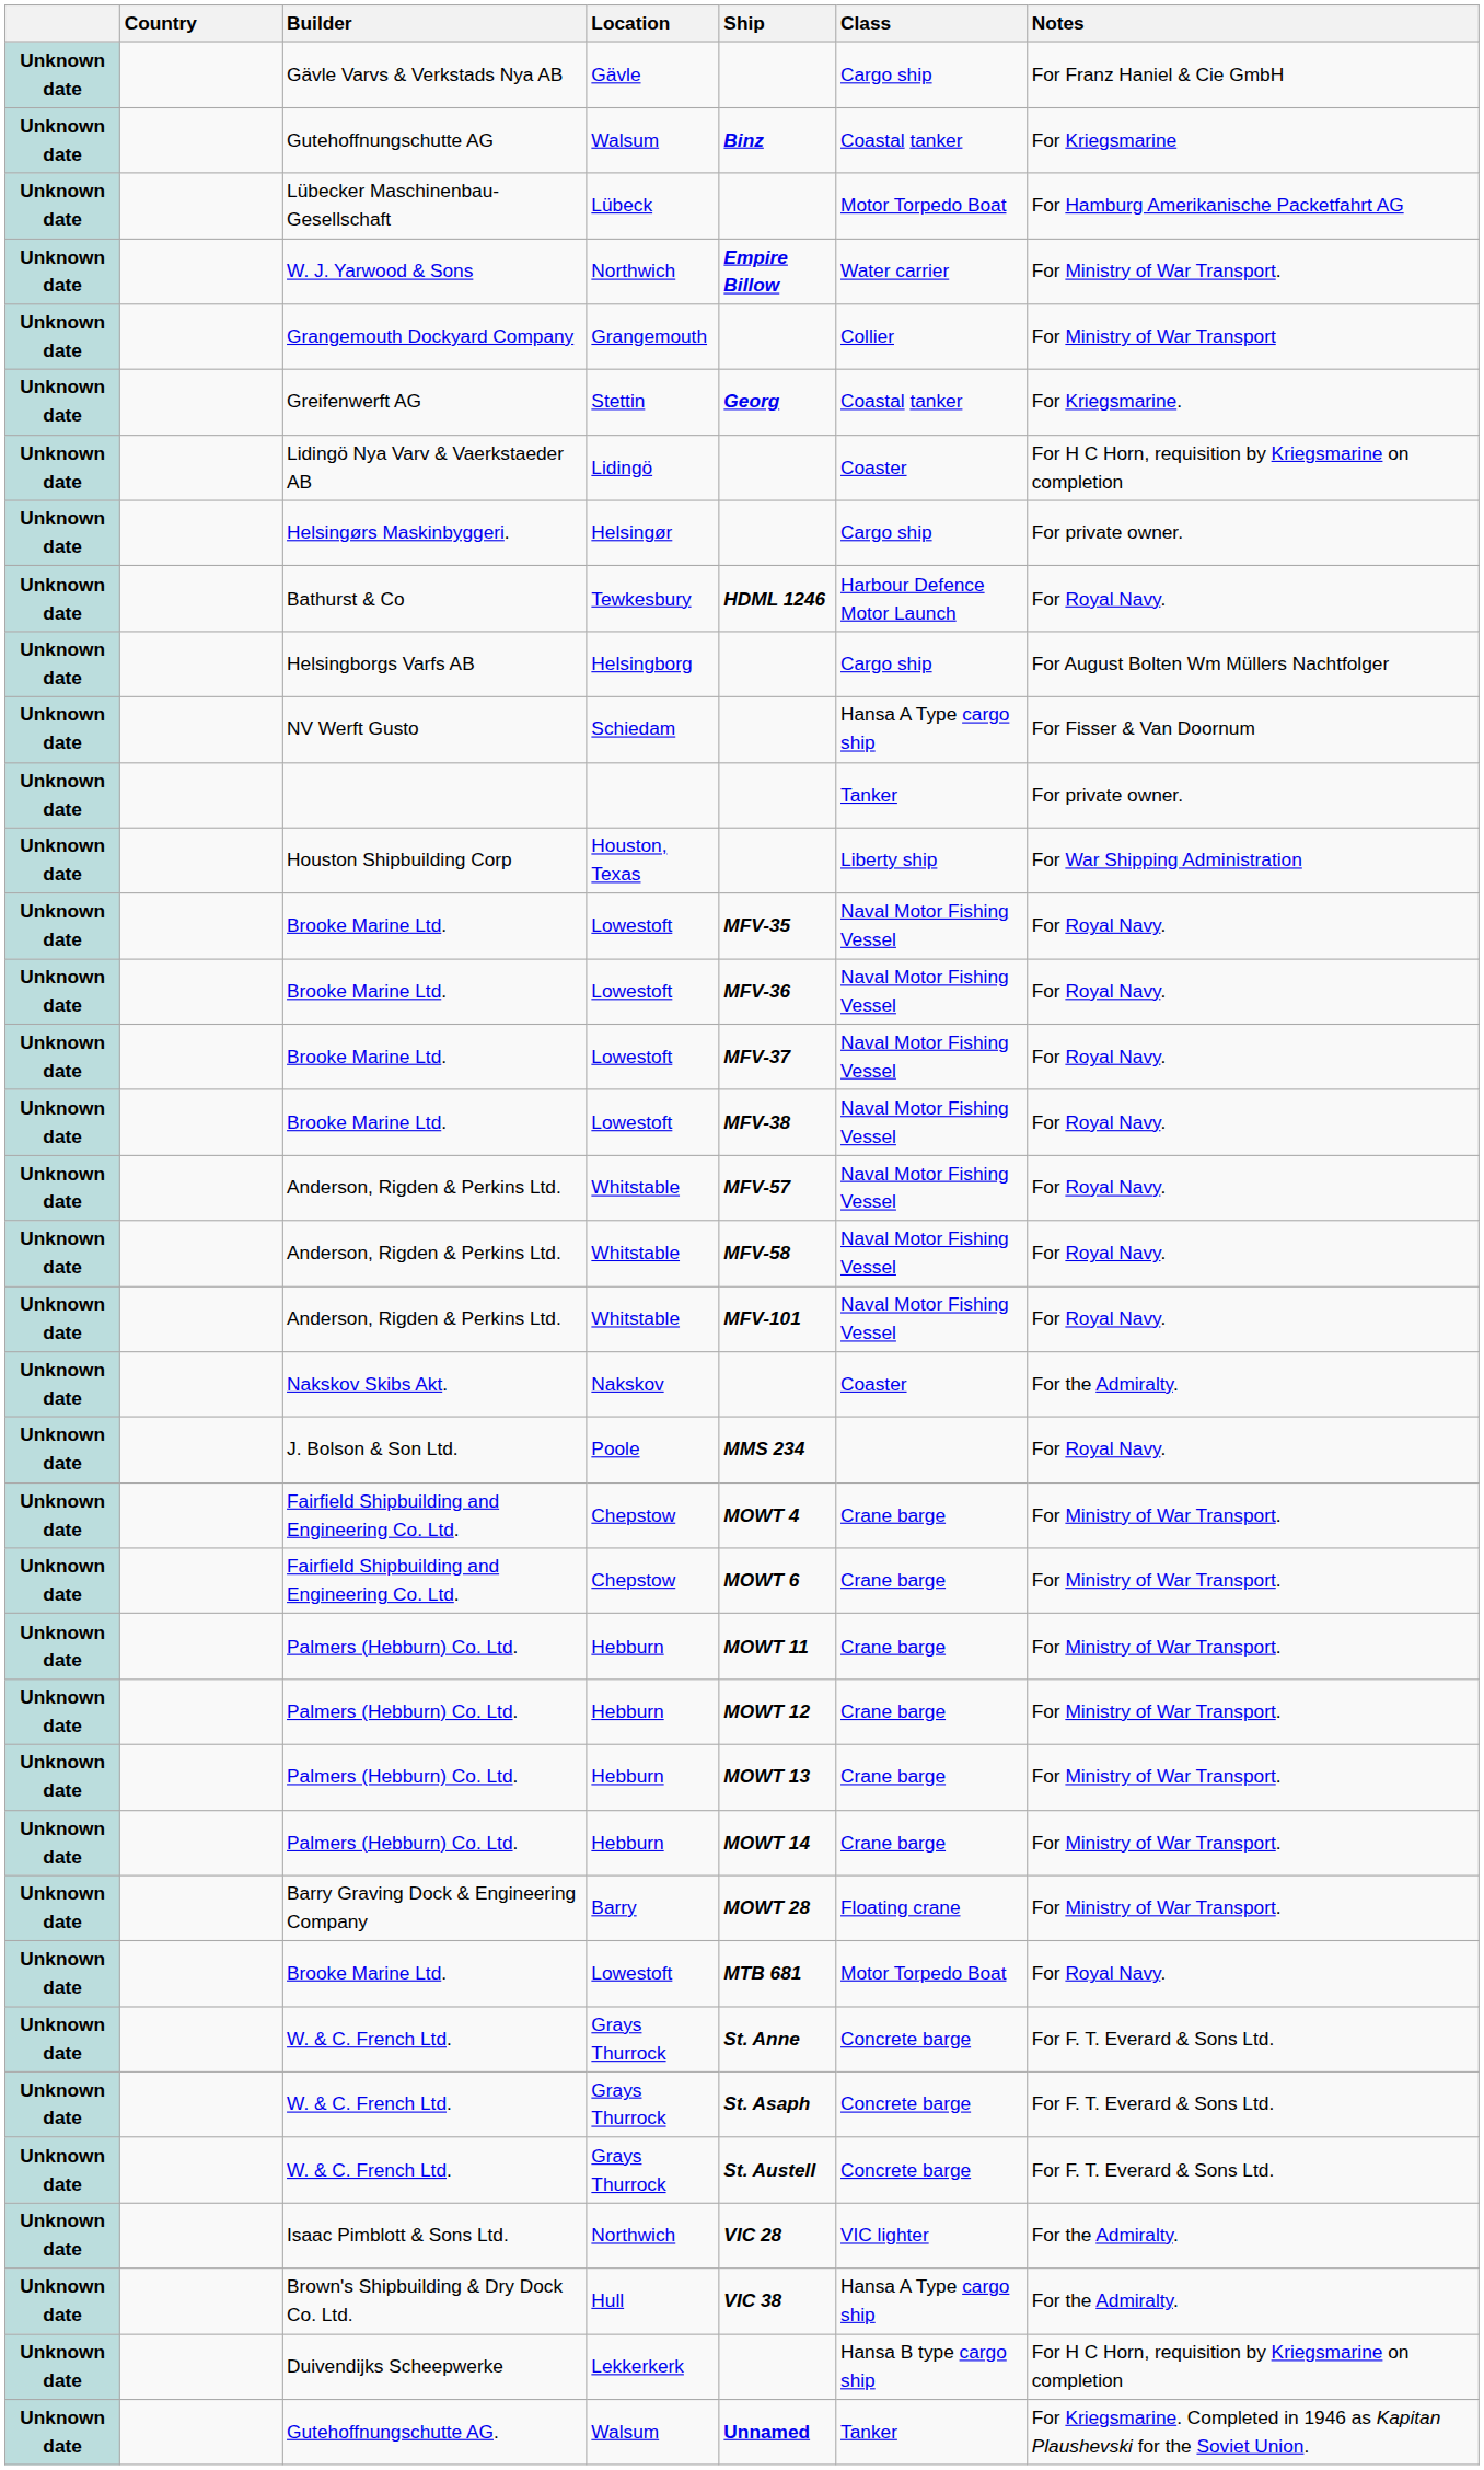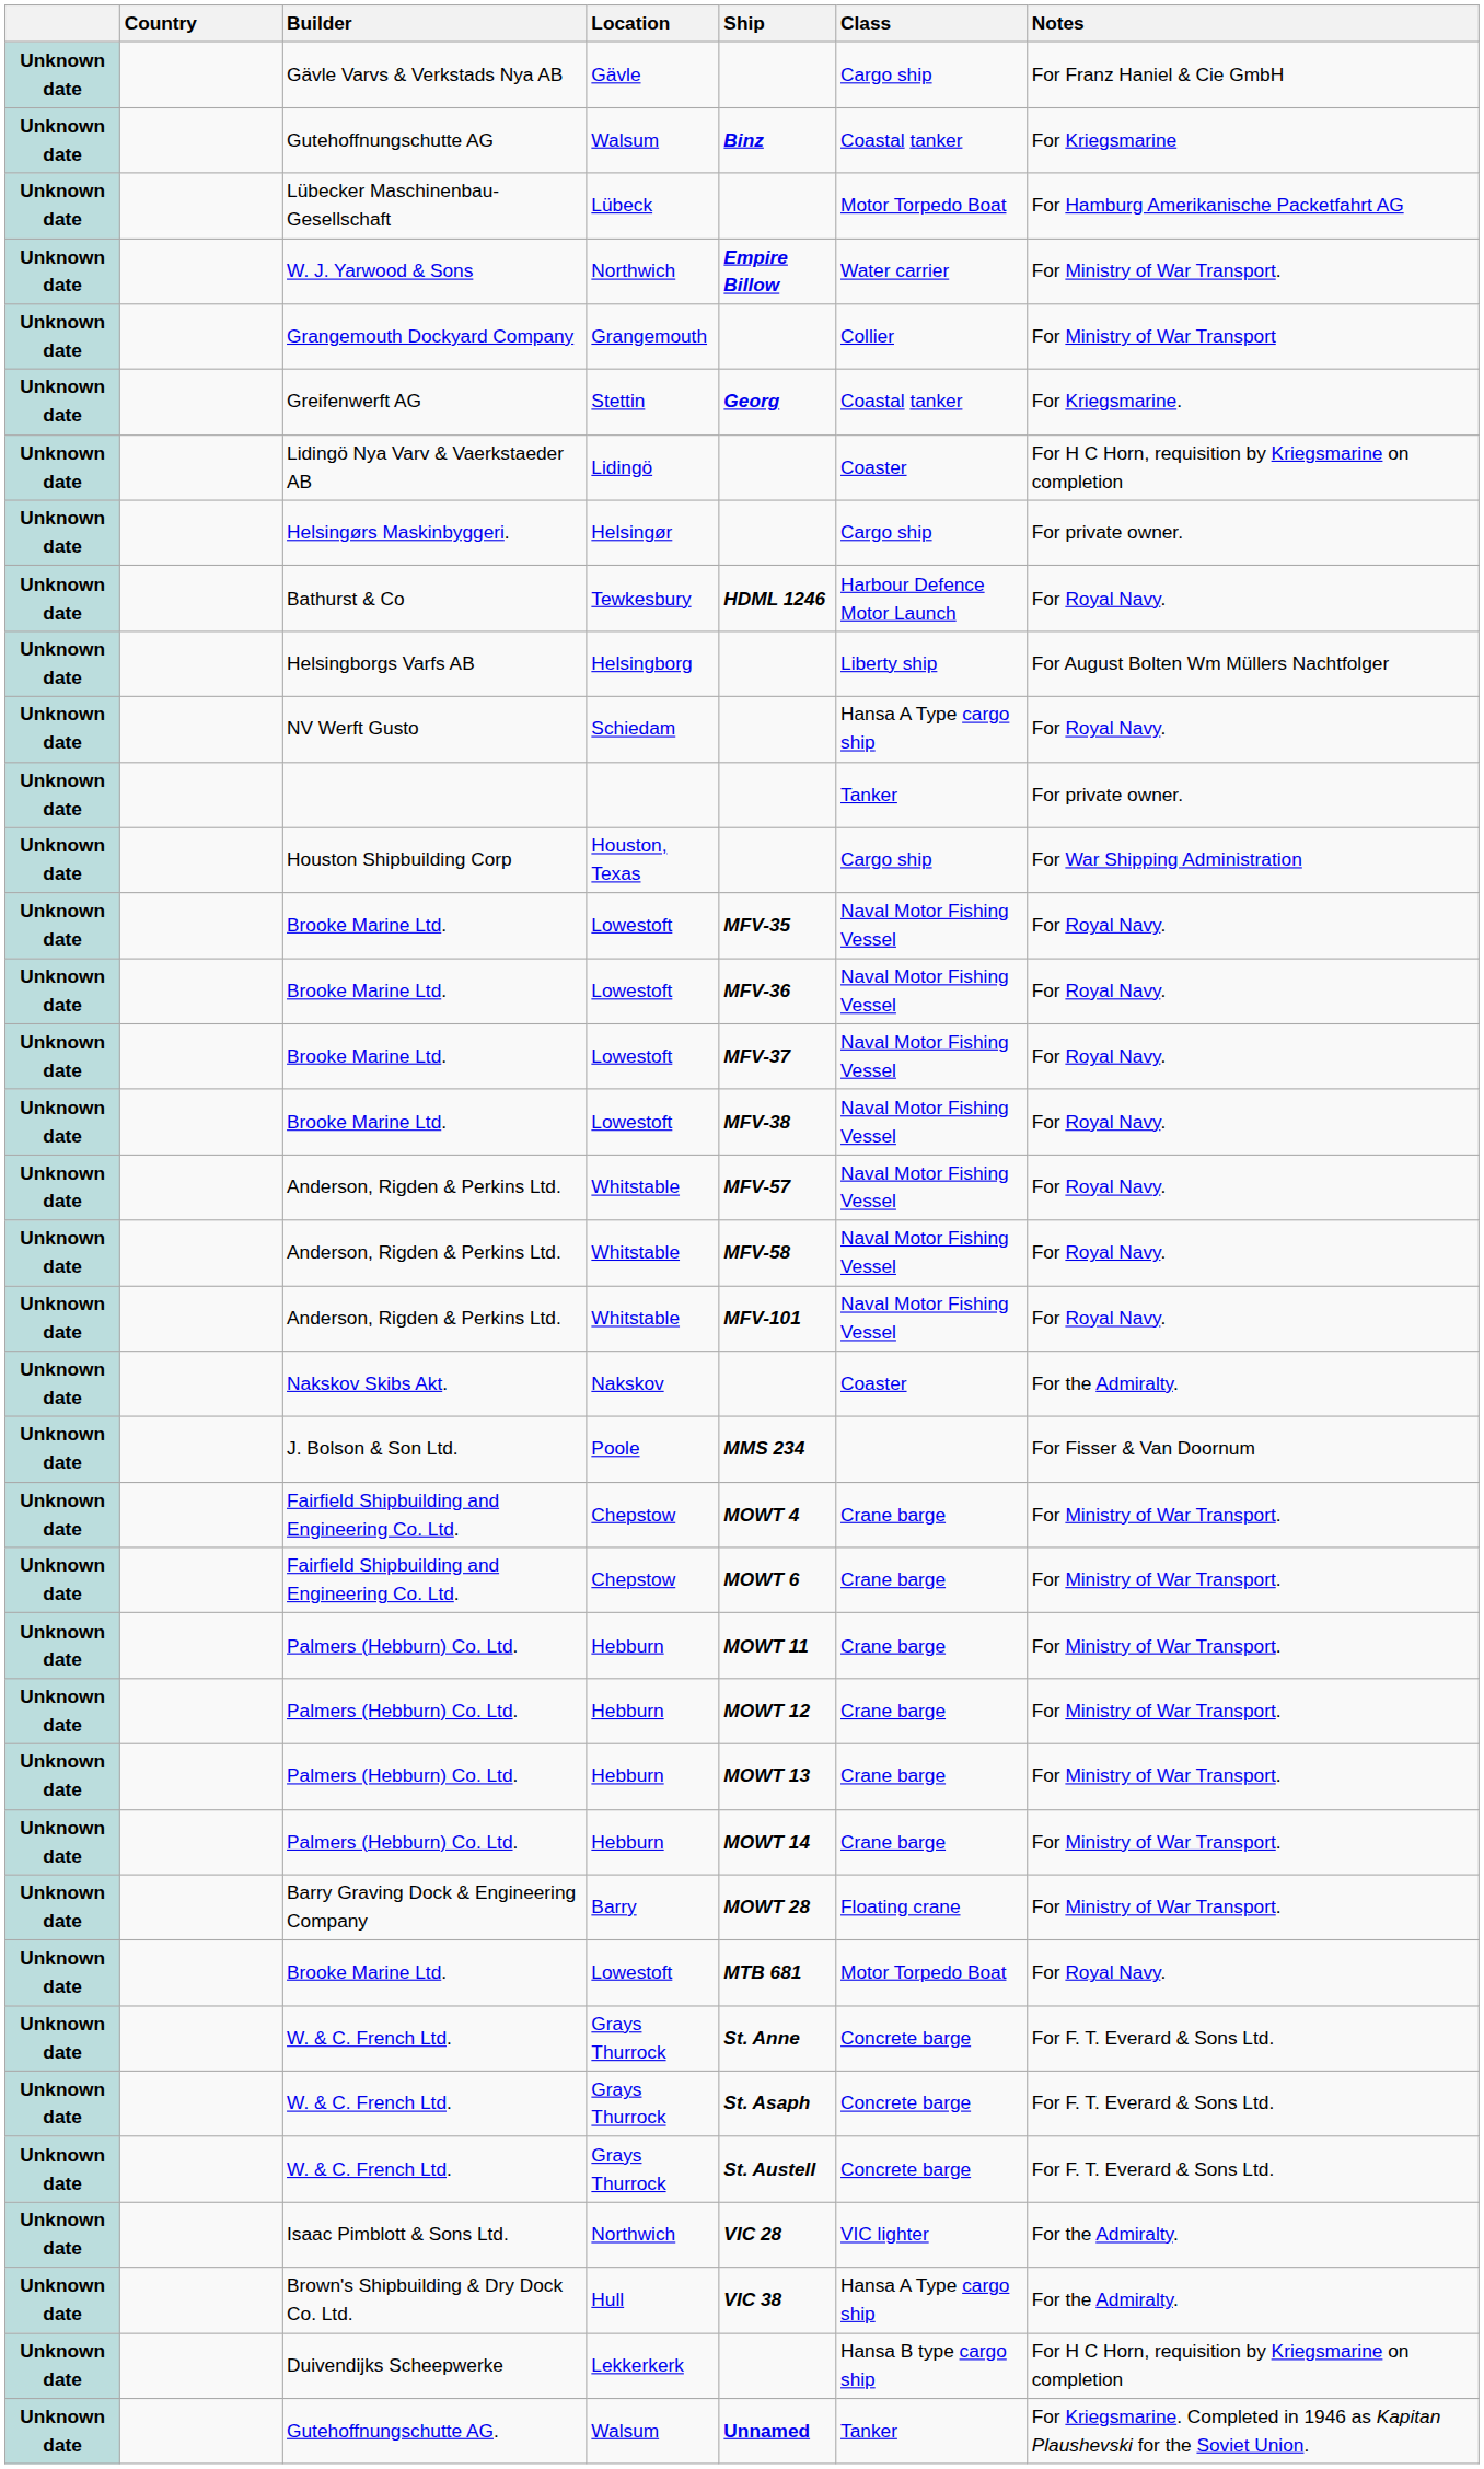Helsingborgs Varfs AB | Class: Cargo ship -> Liberty ship
NV Werft Gusto | Notes: For Fisser & Van Doornum -> For Royal Navy.
Houston Shipbuilding Corp | Class: Liberty ship -> Cargo ship
J. Bolson & Son Ltd. | Notes: For Royal Navy. -> For Fisser & Van Doornum
